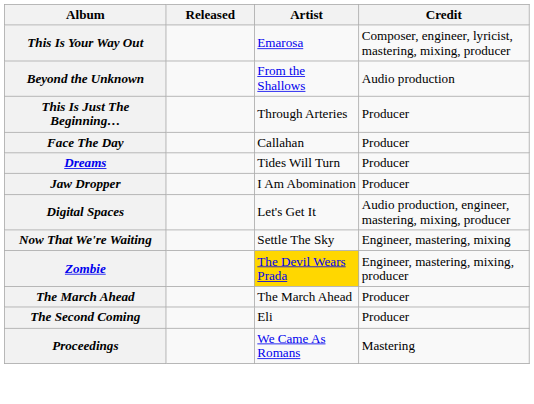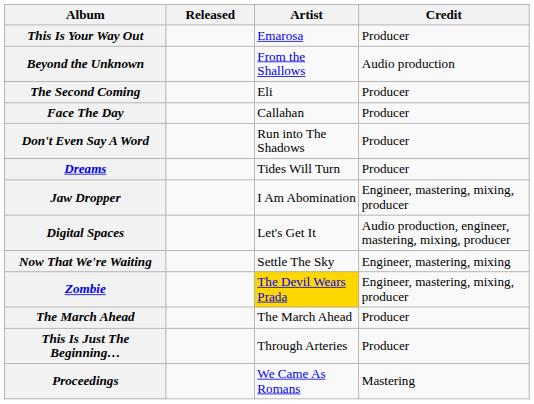This Is Your Way Out | Credit: Composer, engineer, lyricist, mastering, mixing, producer -> Producer
rows swapped: The Second Coming <-> This Is Just The Beginning…
+ row: Don't Even Say A Word | Run into The Shadows | Producer
Jaw Dropper | Credit: Producer -> Engineer, mastering, mixing, producer
